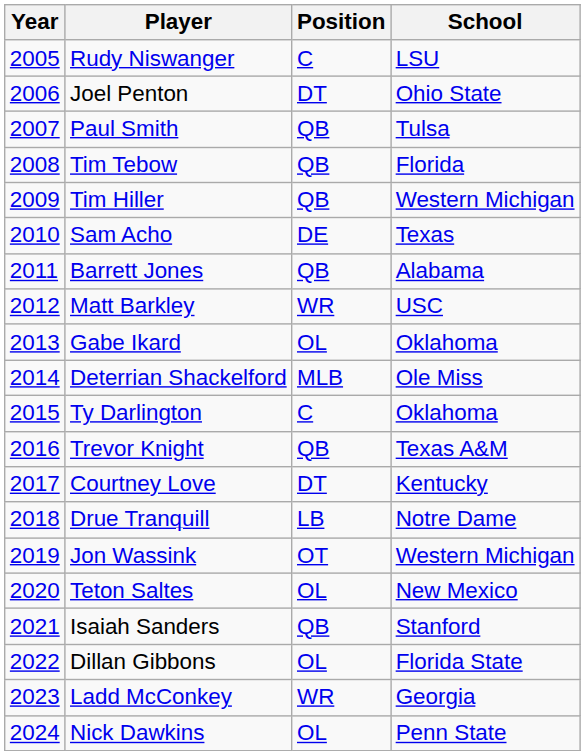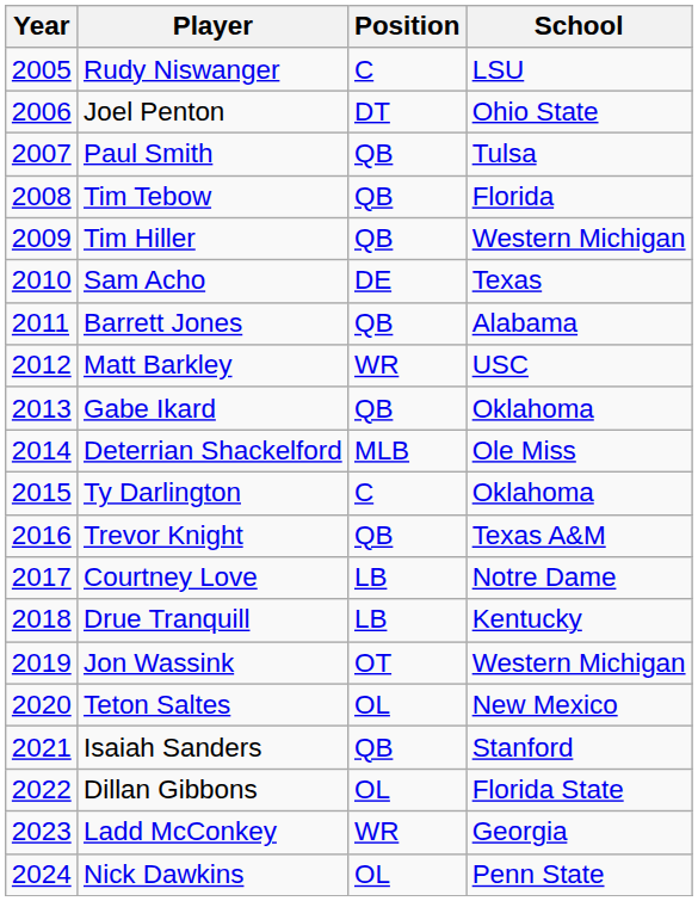Gabe Ikard | Position: OL -> QB
Courtney Love | Position: DT -> LB
Courtney Love | School: Kentucky -> Notre Dame
Drue Tranquill | School: Notre Dame -> Kentucky
